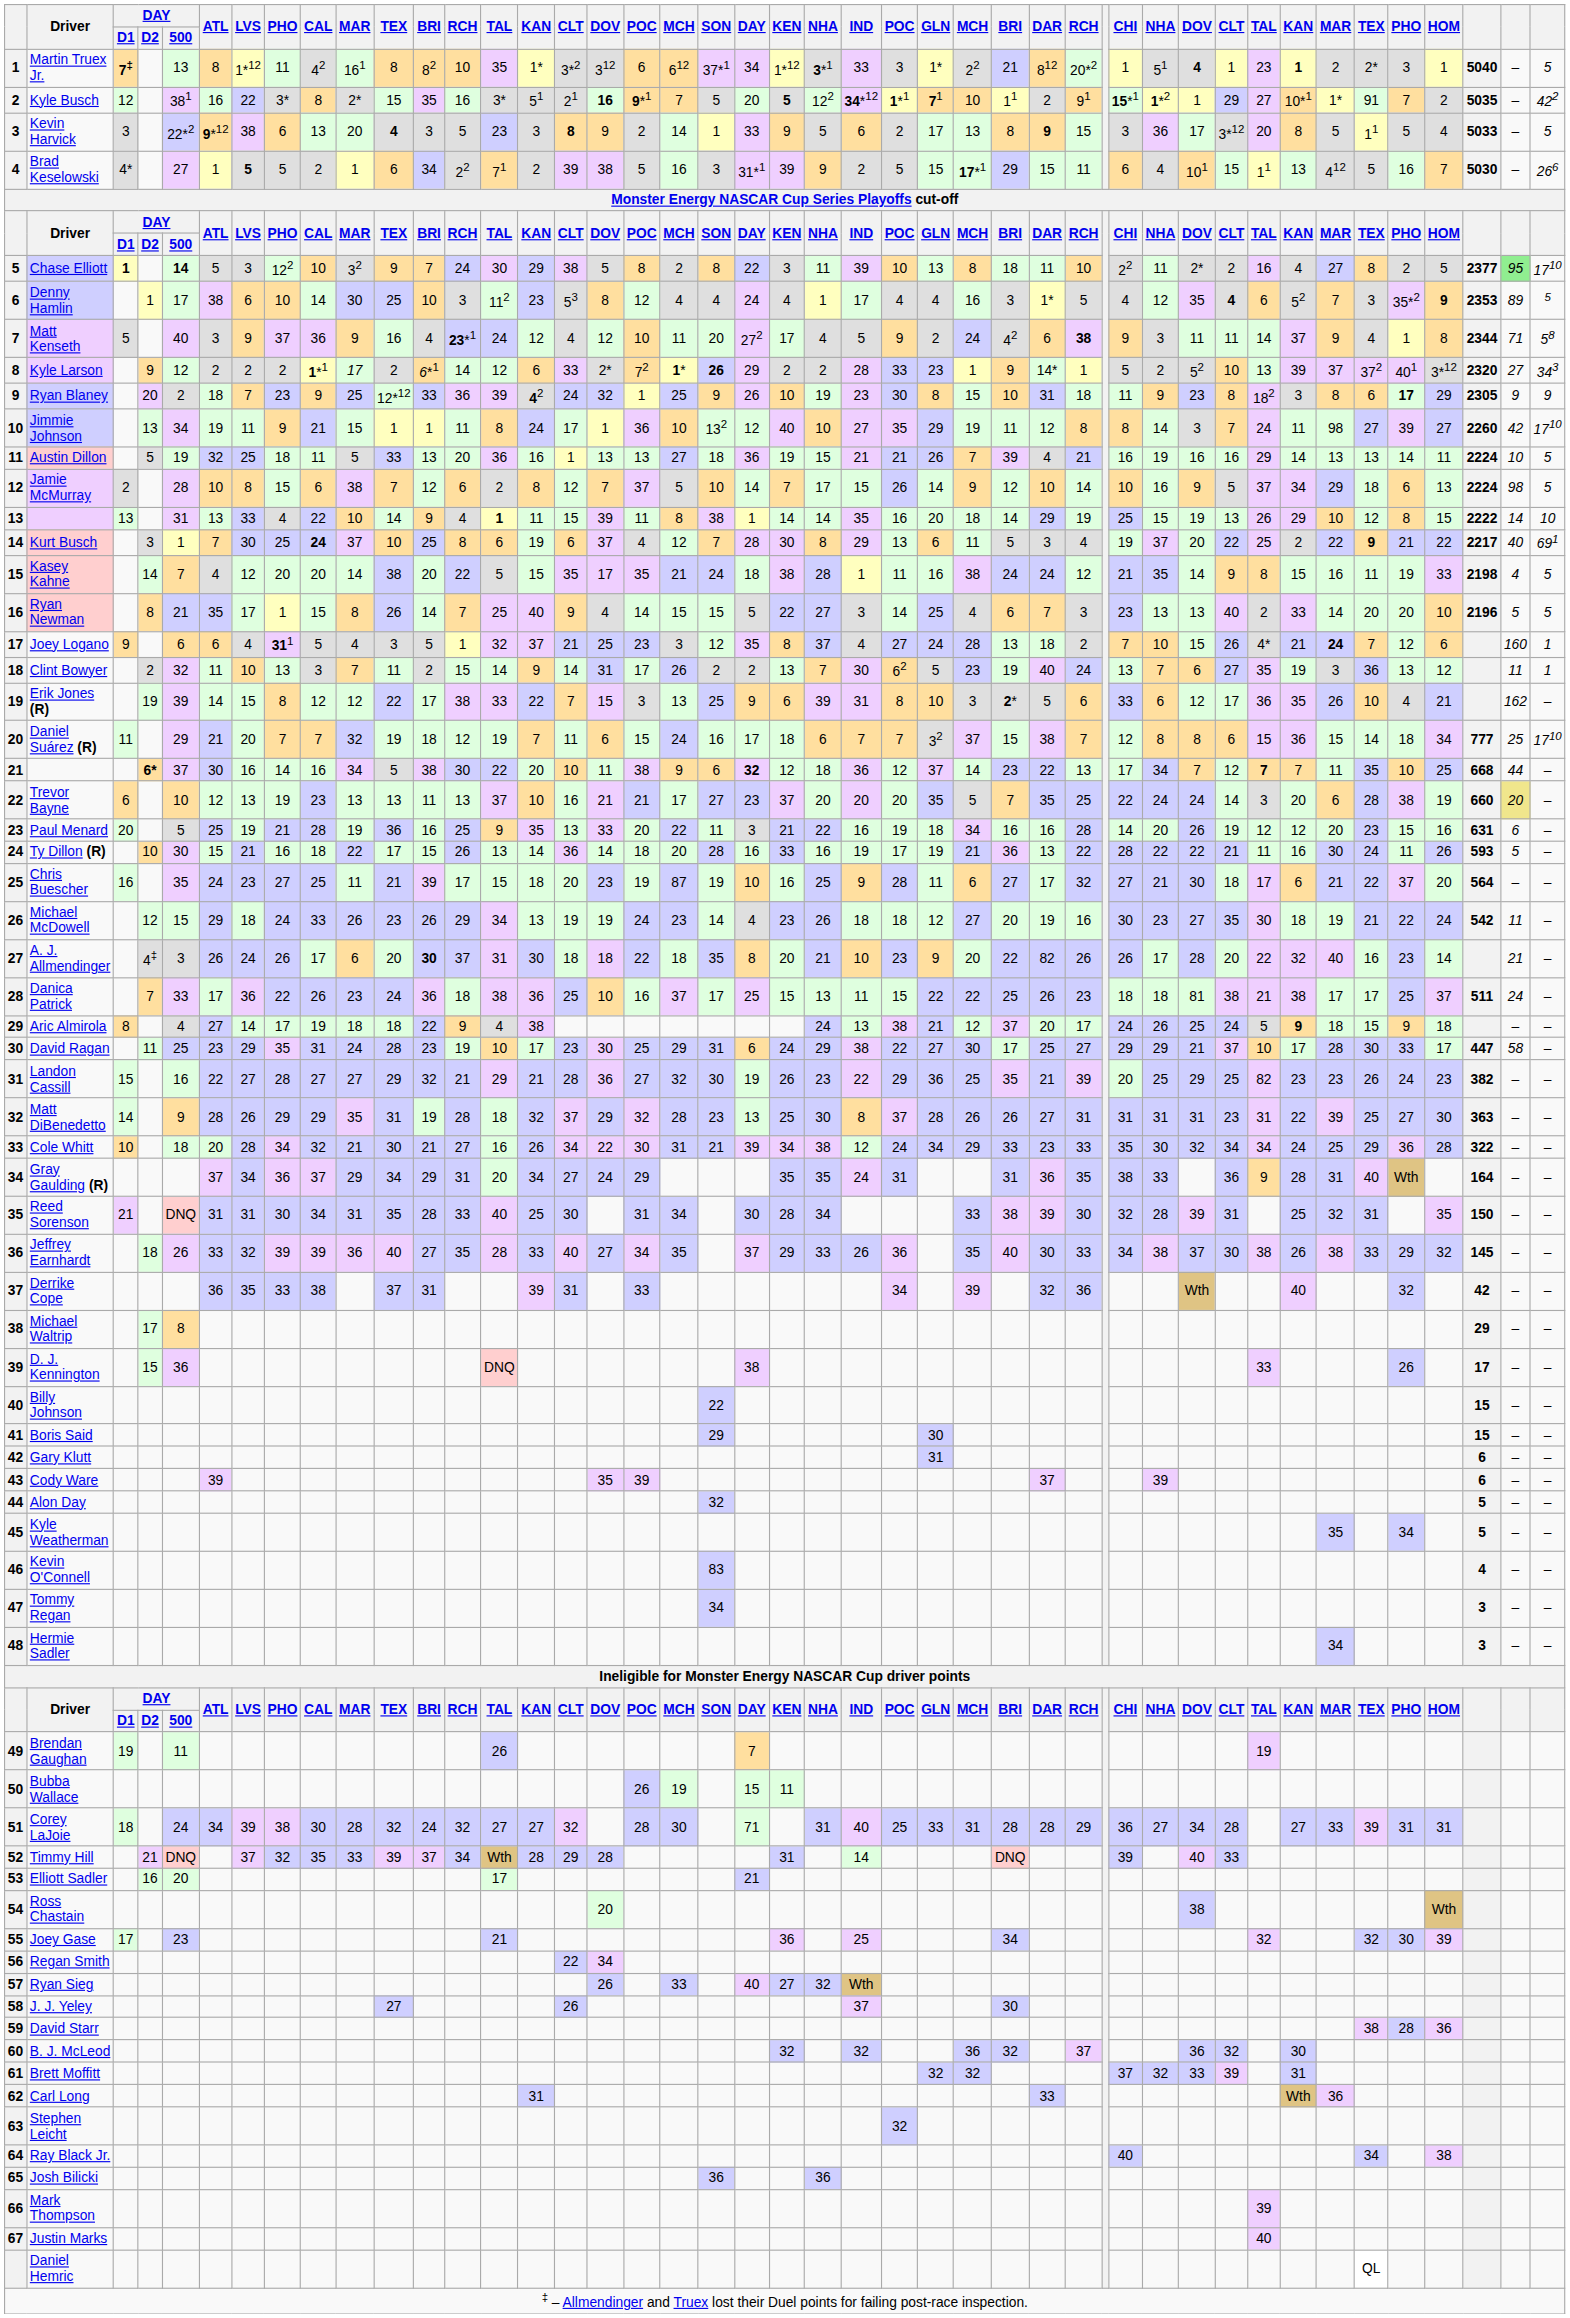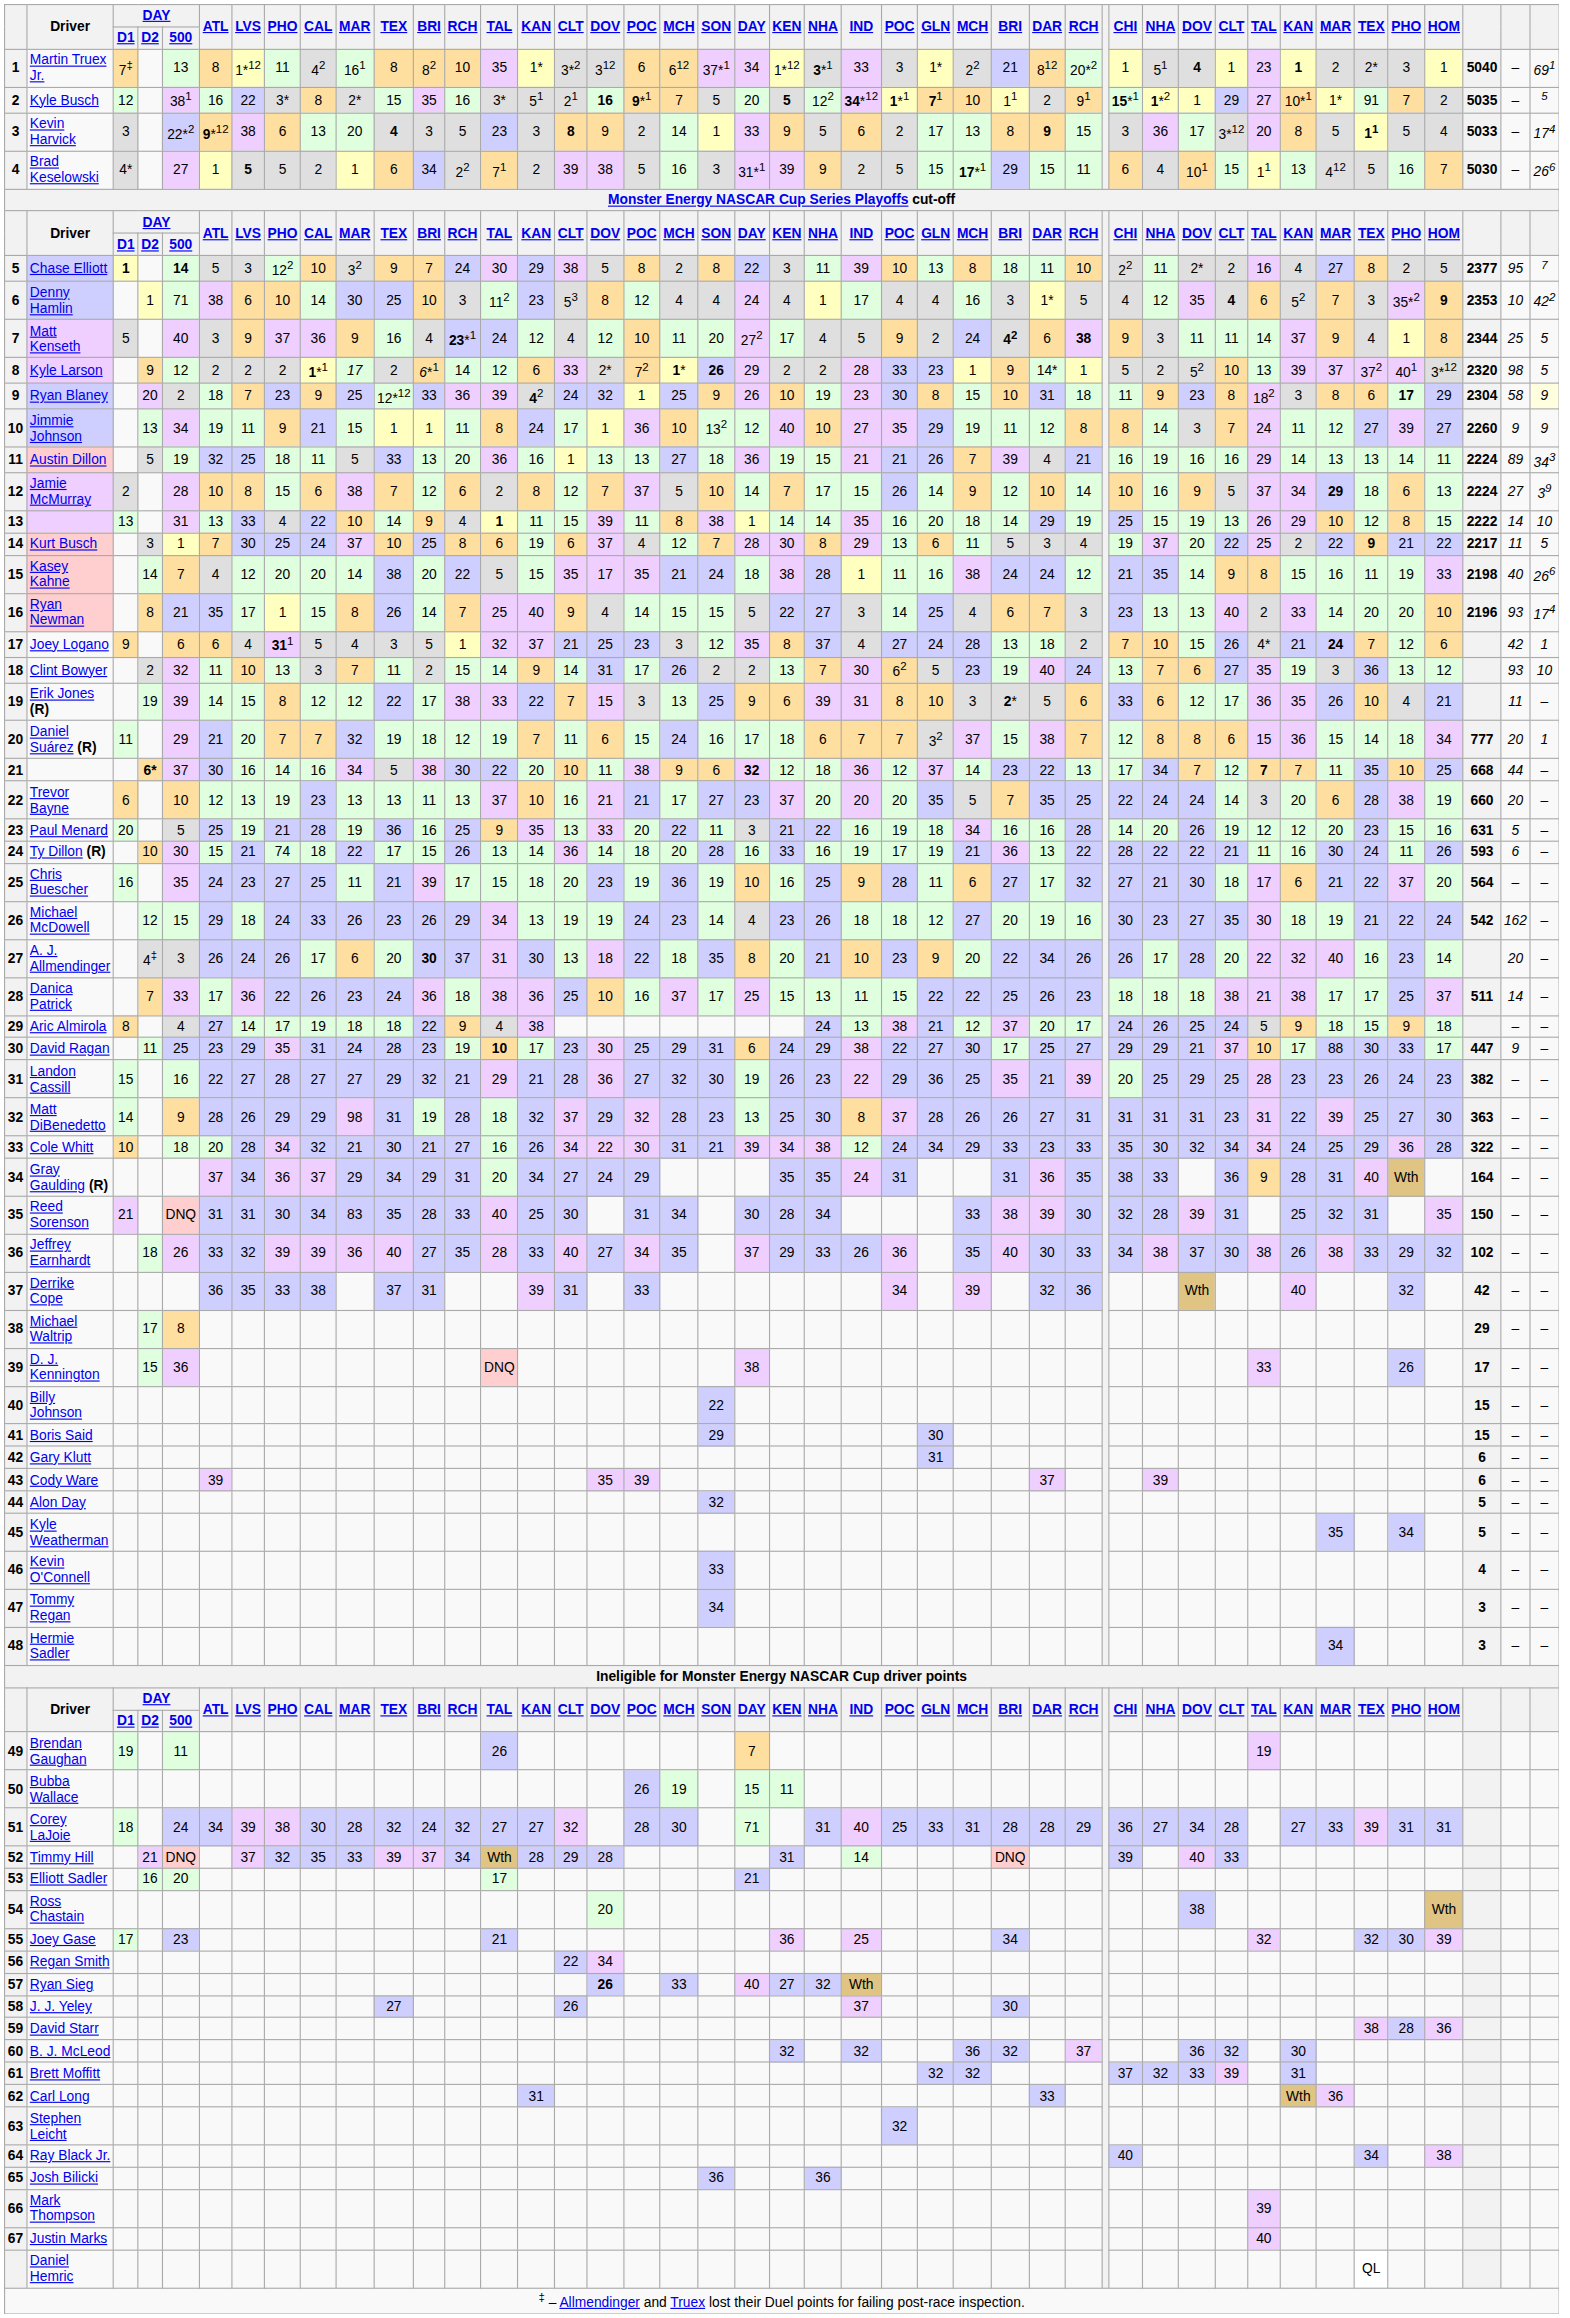Martin Truex Jr. | DAY / D1: bold -> normal
Martin Truex Jr. | column 44: 5 -> 691
Kyle Busch | column 44: 422 -> 5
Kevin Harvick | column 39: normal -> bold
Kevin Harvick | column 44: 5 -> 174
Chase Elliott | column 43: lightgreen background -> no background
Chase Elliott | column 44: 1710 -> 7
Denny Hamlin | DAY / 500: 17 -> 71
Denny Hamlin | column 43: 89 -> 10
Denny Hamlin | column 44: 5 -> 422
Matt Kenseth | column 28: normal -> bold
Matt Kenseth | column 43: 71 -> 25
Matt Kenseth | column 44: 58 -> 5
Kyle Larson | column 43: 27 -> 98
Kyle Larson | column 44: 343 -> 5
Ryan Blaney | column 42: 2305 -> 2304
Ryan Blaney | column 43: 9 -> 58
Ryan Blaney | column 44: no background -> lightyellow background
Jimmie Johnson | column 38: 98 -> 12
Jimmie Johnson | column 43: 42 -> 9
Jimmie Johnson | column 44: 1710 -> 9
Austin Dillon | column 43: 10 -> 89
Austin Dillon | column 44: 5 -> 343
Jamie McMurray | column 38: normal -> bold
Jamie McMurray | column 43: 98 -> 27
Jamie McMurray | column 44: 5 -> 39
Kurt Busch | CAL: bold -> normal
Kurt Busch | column 43: 40 -> 11
Kurt Busch | column 44: 691 -> 5
Kasey Kahne | column 43: 4 -> 40
Kasey Kahne | column 44: 5 -> 266
Ryan Newman | column 43: 5 -> 93
Ryan Newman | column 44: 5 -> 174
Joey Logano | column 43: 160 -> 42
Clint Bowyer | column 43: 11 -> 93
Clint Bowyer | column 44: 1 -> 10
Erik Jones (R) | column 43: 162 -> 11
Daniel Suárez (R) | column 43: 25 -> 20
Daniel Suárez (R) | column 44: 1710 -> 1
Trevor Bayne | column 43: khaki background -> no background
Paul Menard | column 43: 6 -> 5
Ty Dillon (R) | column 8: 16 -> 74
Ty Dillon (R) | column 43: 5 -> 6
Chris Buescher | column 19: 87 -> 36
Michael McDowell | column 43: 11 -> 162
A. J. Allmendinger | column 16: 18 -> 13
A. J. Allmendinger | DAR: 82 -> 34
A. J. Allmendinger | column 43: 21 -> 20
Danica Patrick | column 34: 81 -> 18
Danica Patrick | column 43: 24 -> 14
Aric Almirola | column 37: bold -> normal
David Ragan | column 14: normal -> bold
David Ragan | column 38: 28 -> 88
David Ragan | column 43: 58 -> 9
Landon Cassill | column 36: 82 -> 28
Matt DiBenedetto | column 10: 35 -> 98
Reed Sorenson | column 10: 31 -> 83
Jeffrey Earnhardt | column 42: 145 -> 102
Kevin O'Connell | SON: 83 -> 33
Ryan Sieg | column 17: normal -> bold
